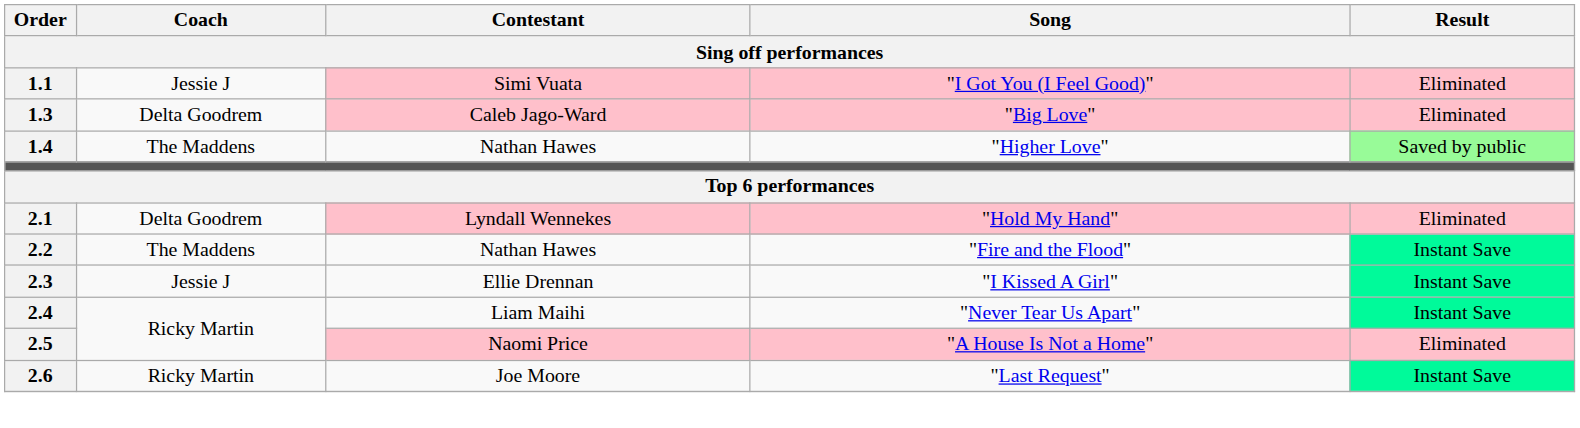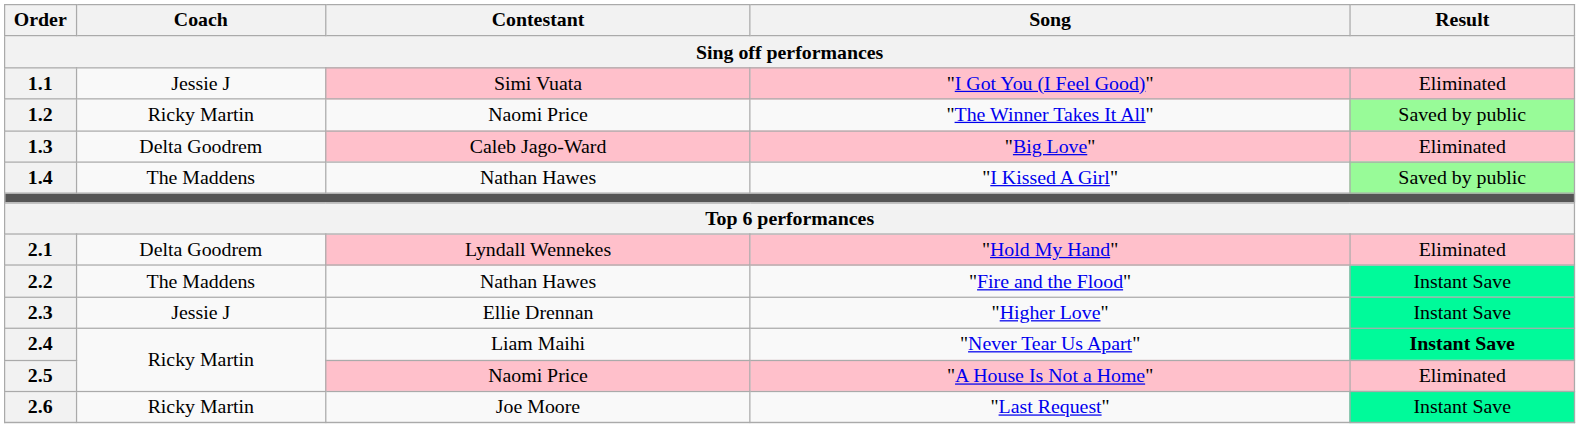+ row: 1.2 | Ricky Martin | Naomi Price | "The Winner Takes It All" | Saved by public
1.4 | Song: "Higher Love" -> "I Kissed A Girl"
2.3 | Song: "I Kissed A Girl" -> "Higher Love"
2.4 | Result: normal -> bold
